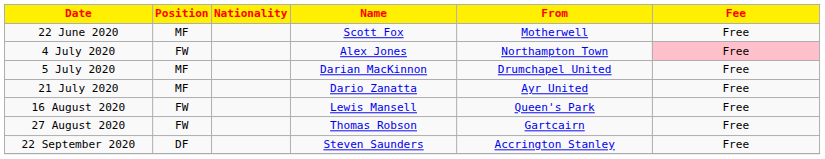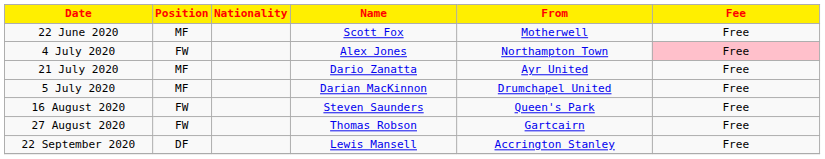rows swapped: 5 July 2020 <-> 21 July 2020
16 August 2020 | Name: Lewis Mansell -> Steven Saunders
22 September 2020 | Name: Steven Saunders -> Lewis Mansell
